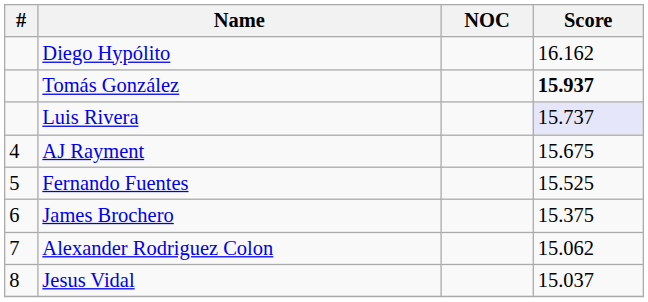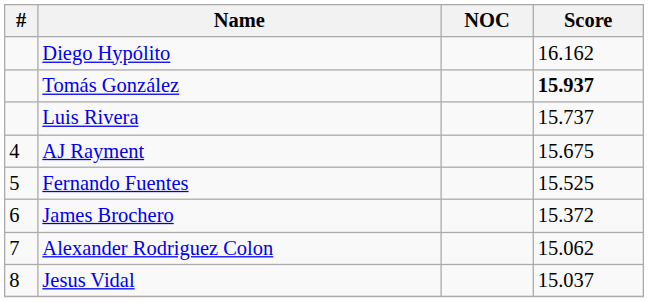Luis Rivera | Score: lavender background -> no background
James Brochero | Score: 15.375 -> 15.372
